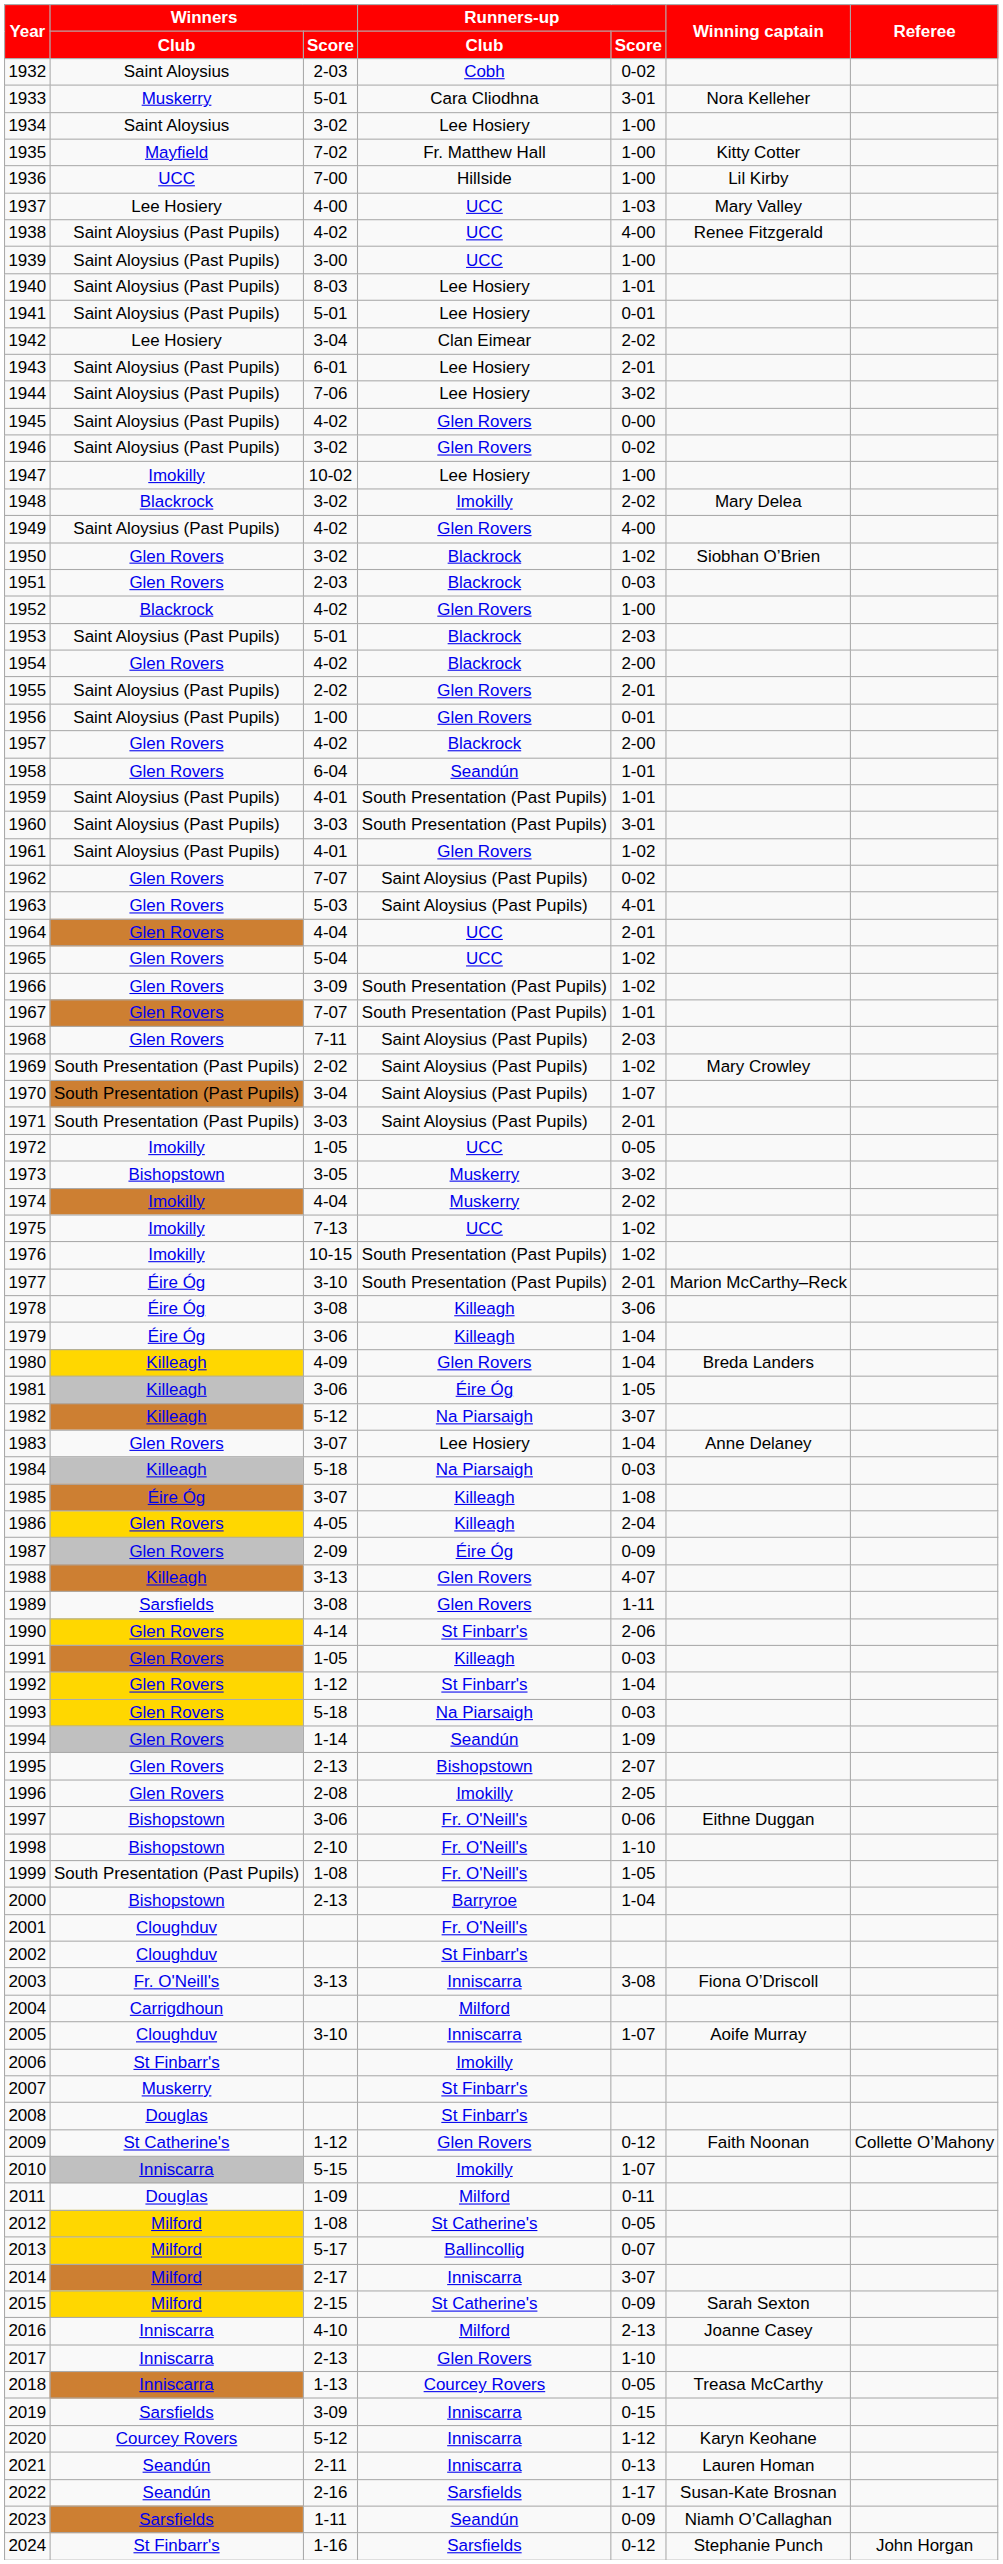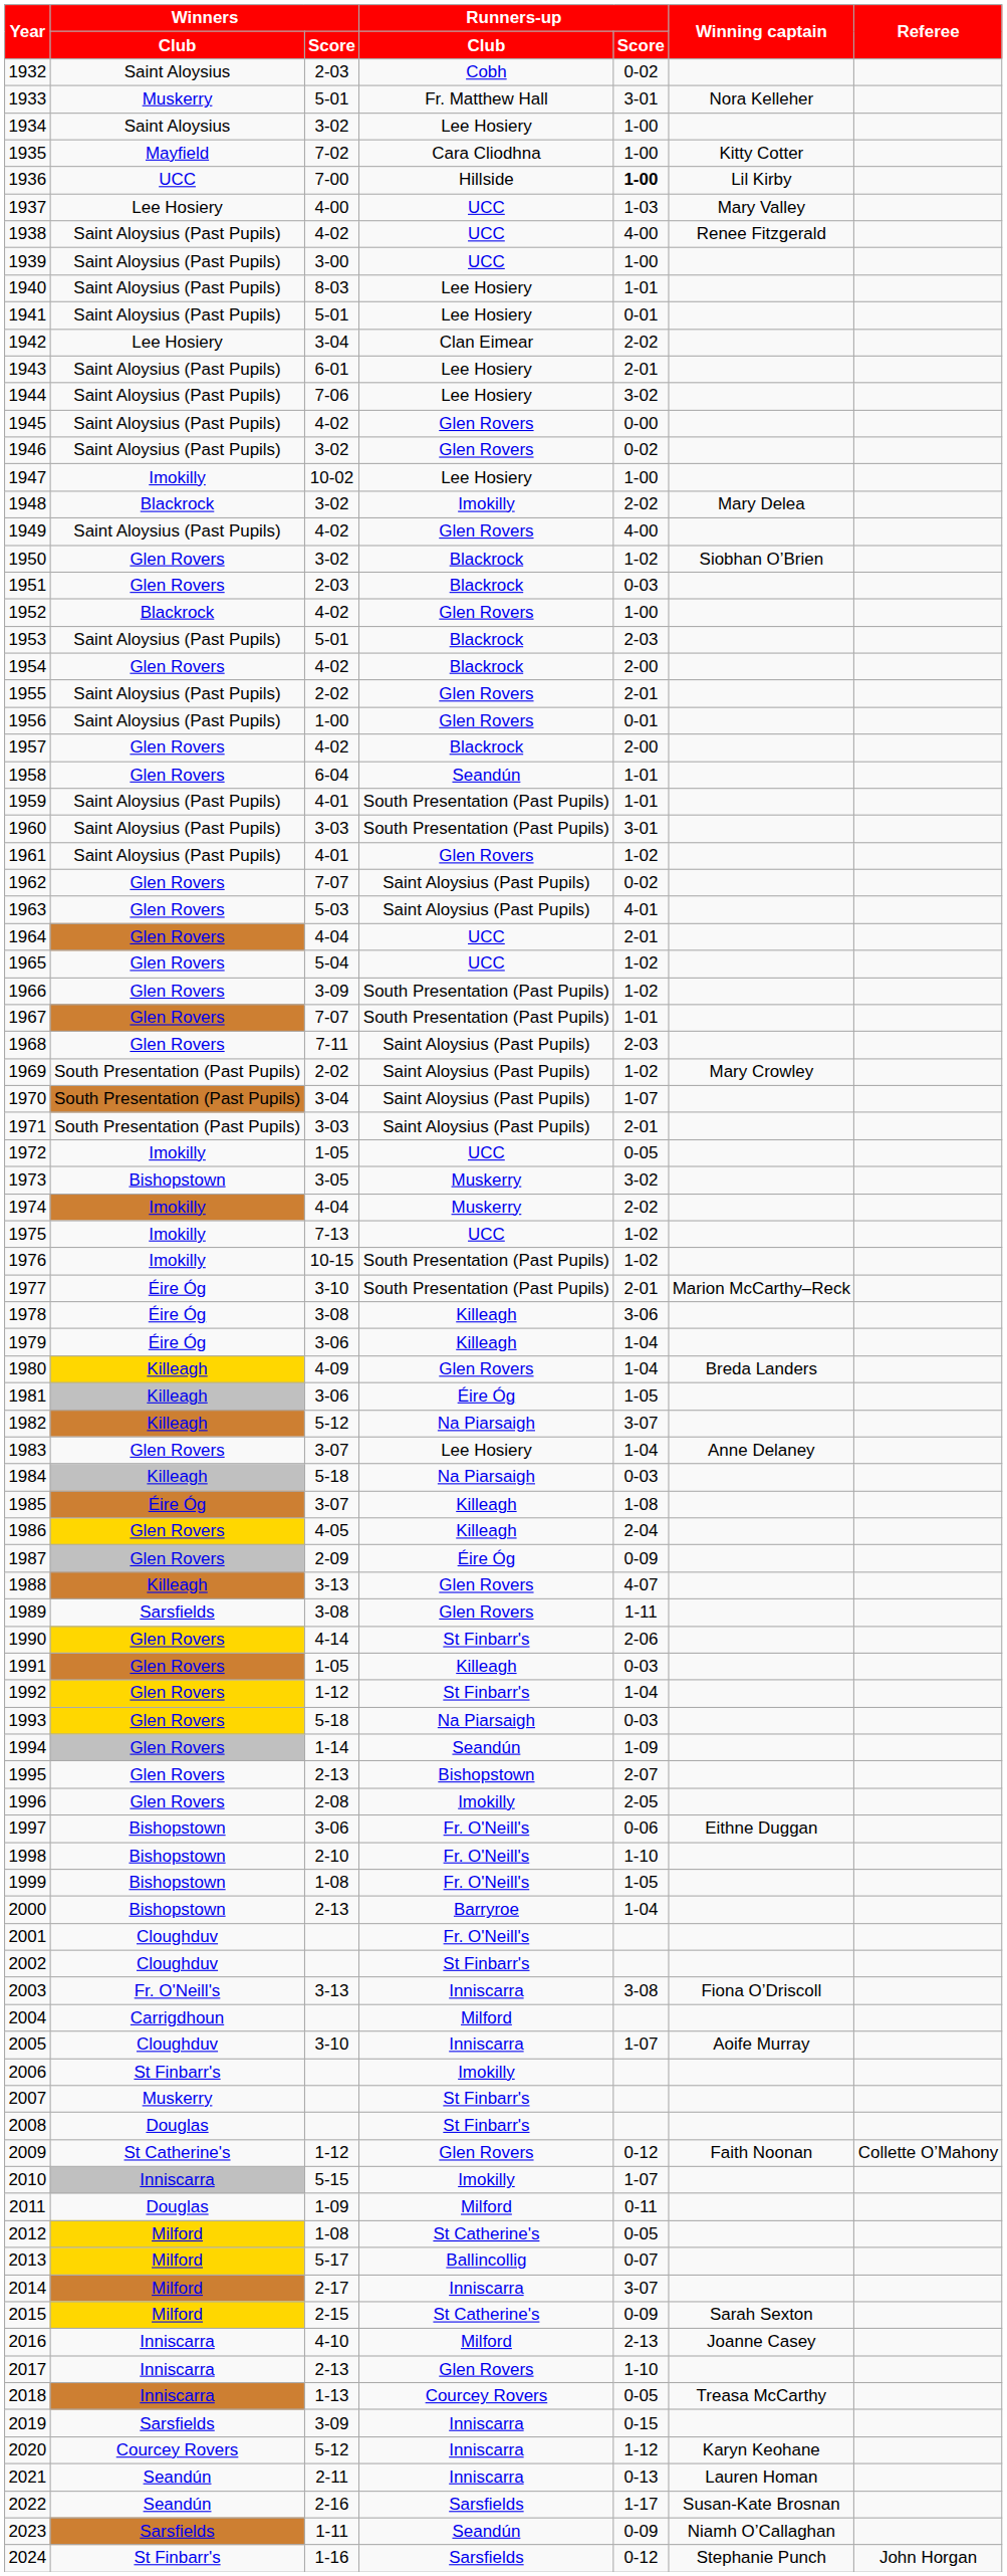1933 | Runners-up / Club: Cara Cliodhna -> Fr. Matthew Hall
1935 | Runners-up / Club: Fr. Matthew Hall -> Cara Cliodhna
1936 | Runners-up / Score: normal -> bold
1999 | Winners / Club: South Presentation (Past Pupils) -> Bishopstown
